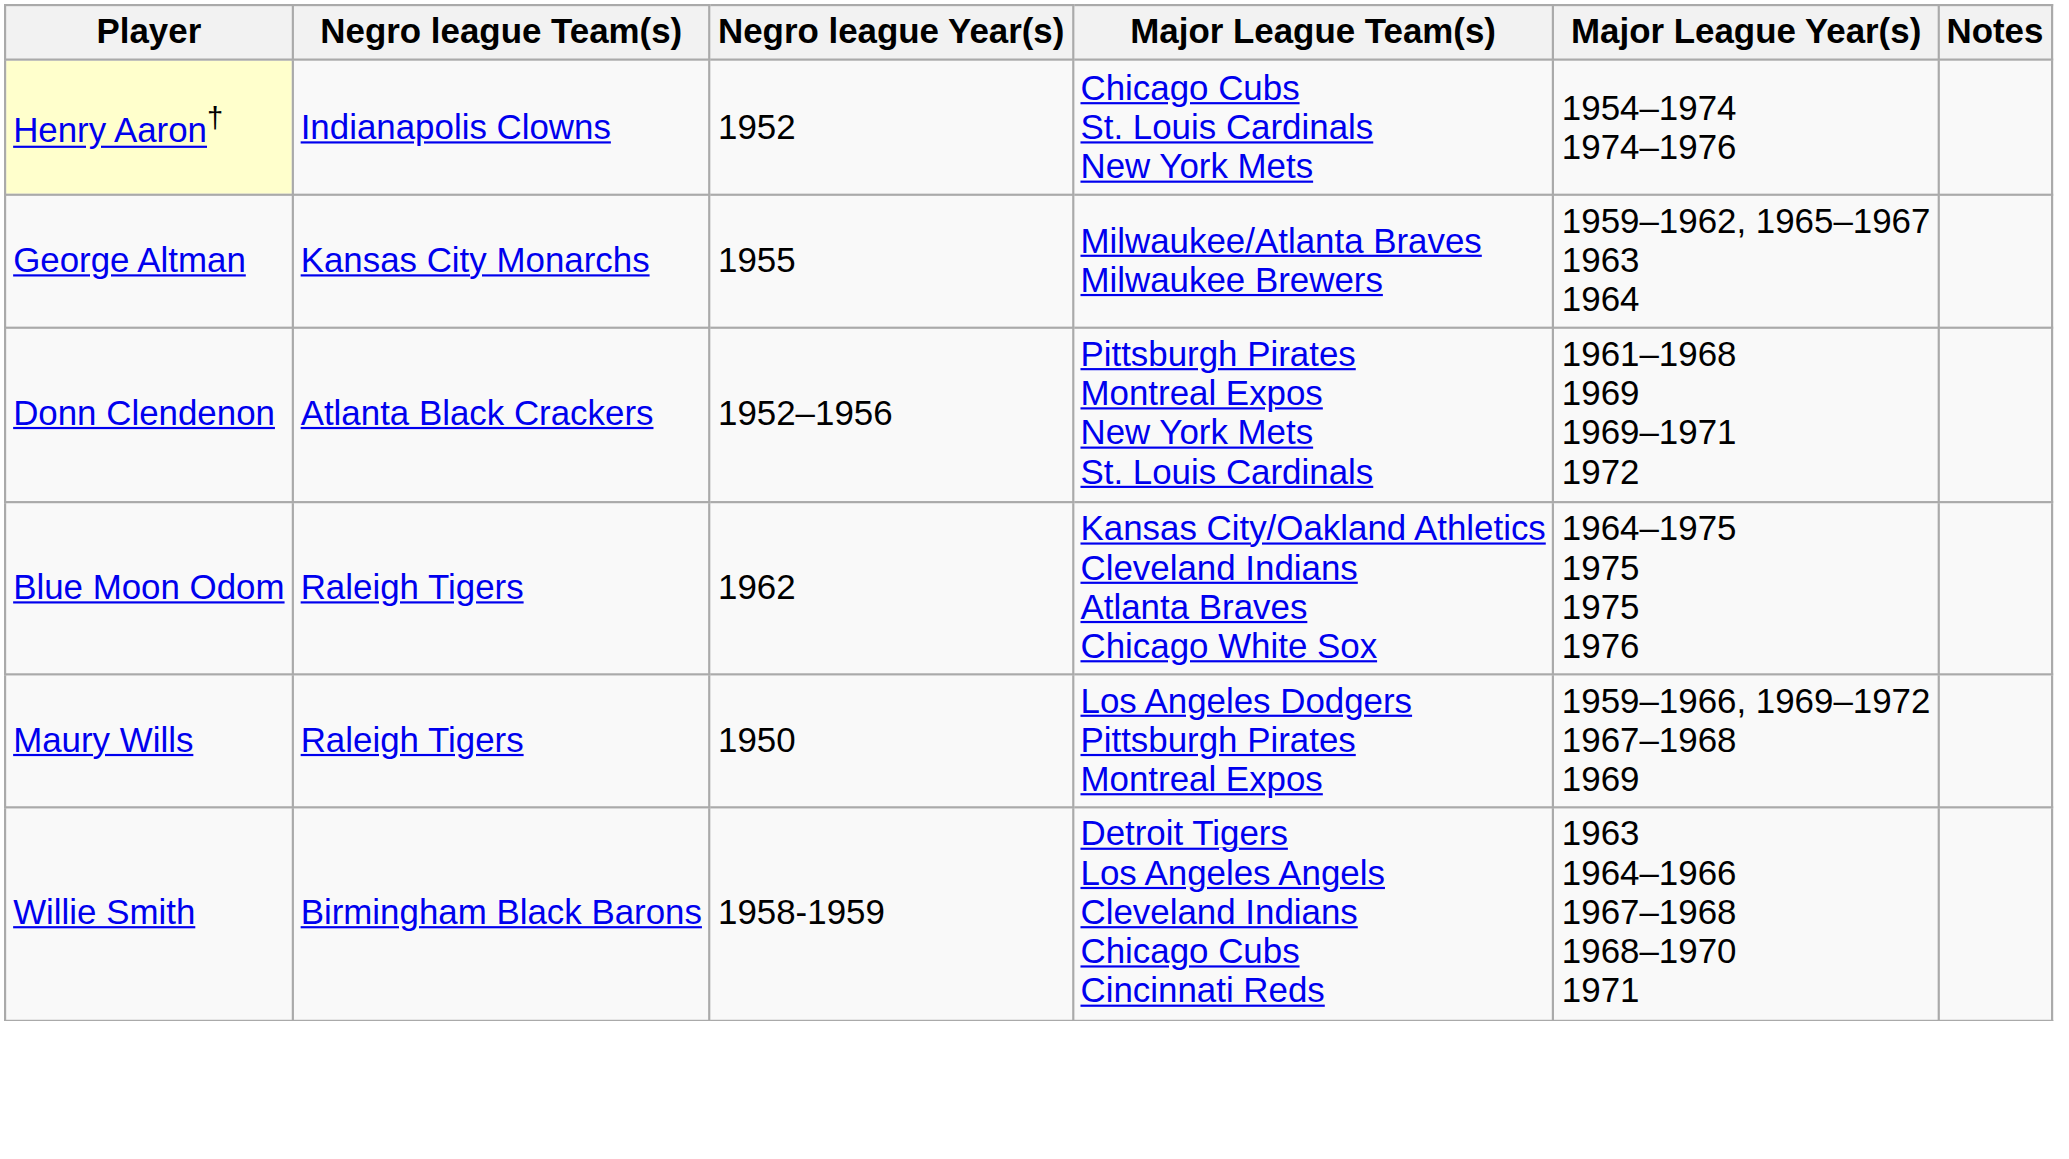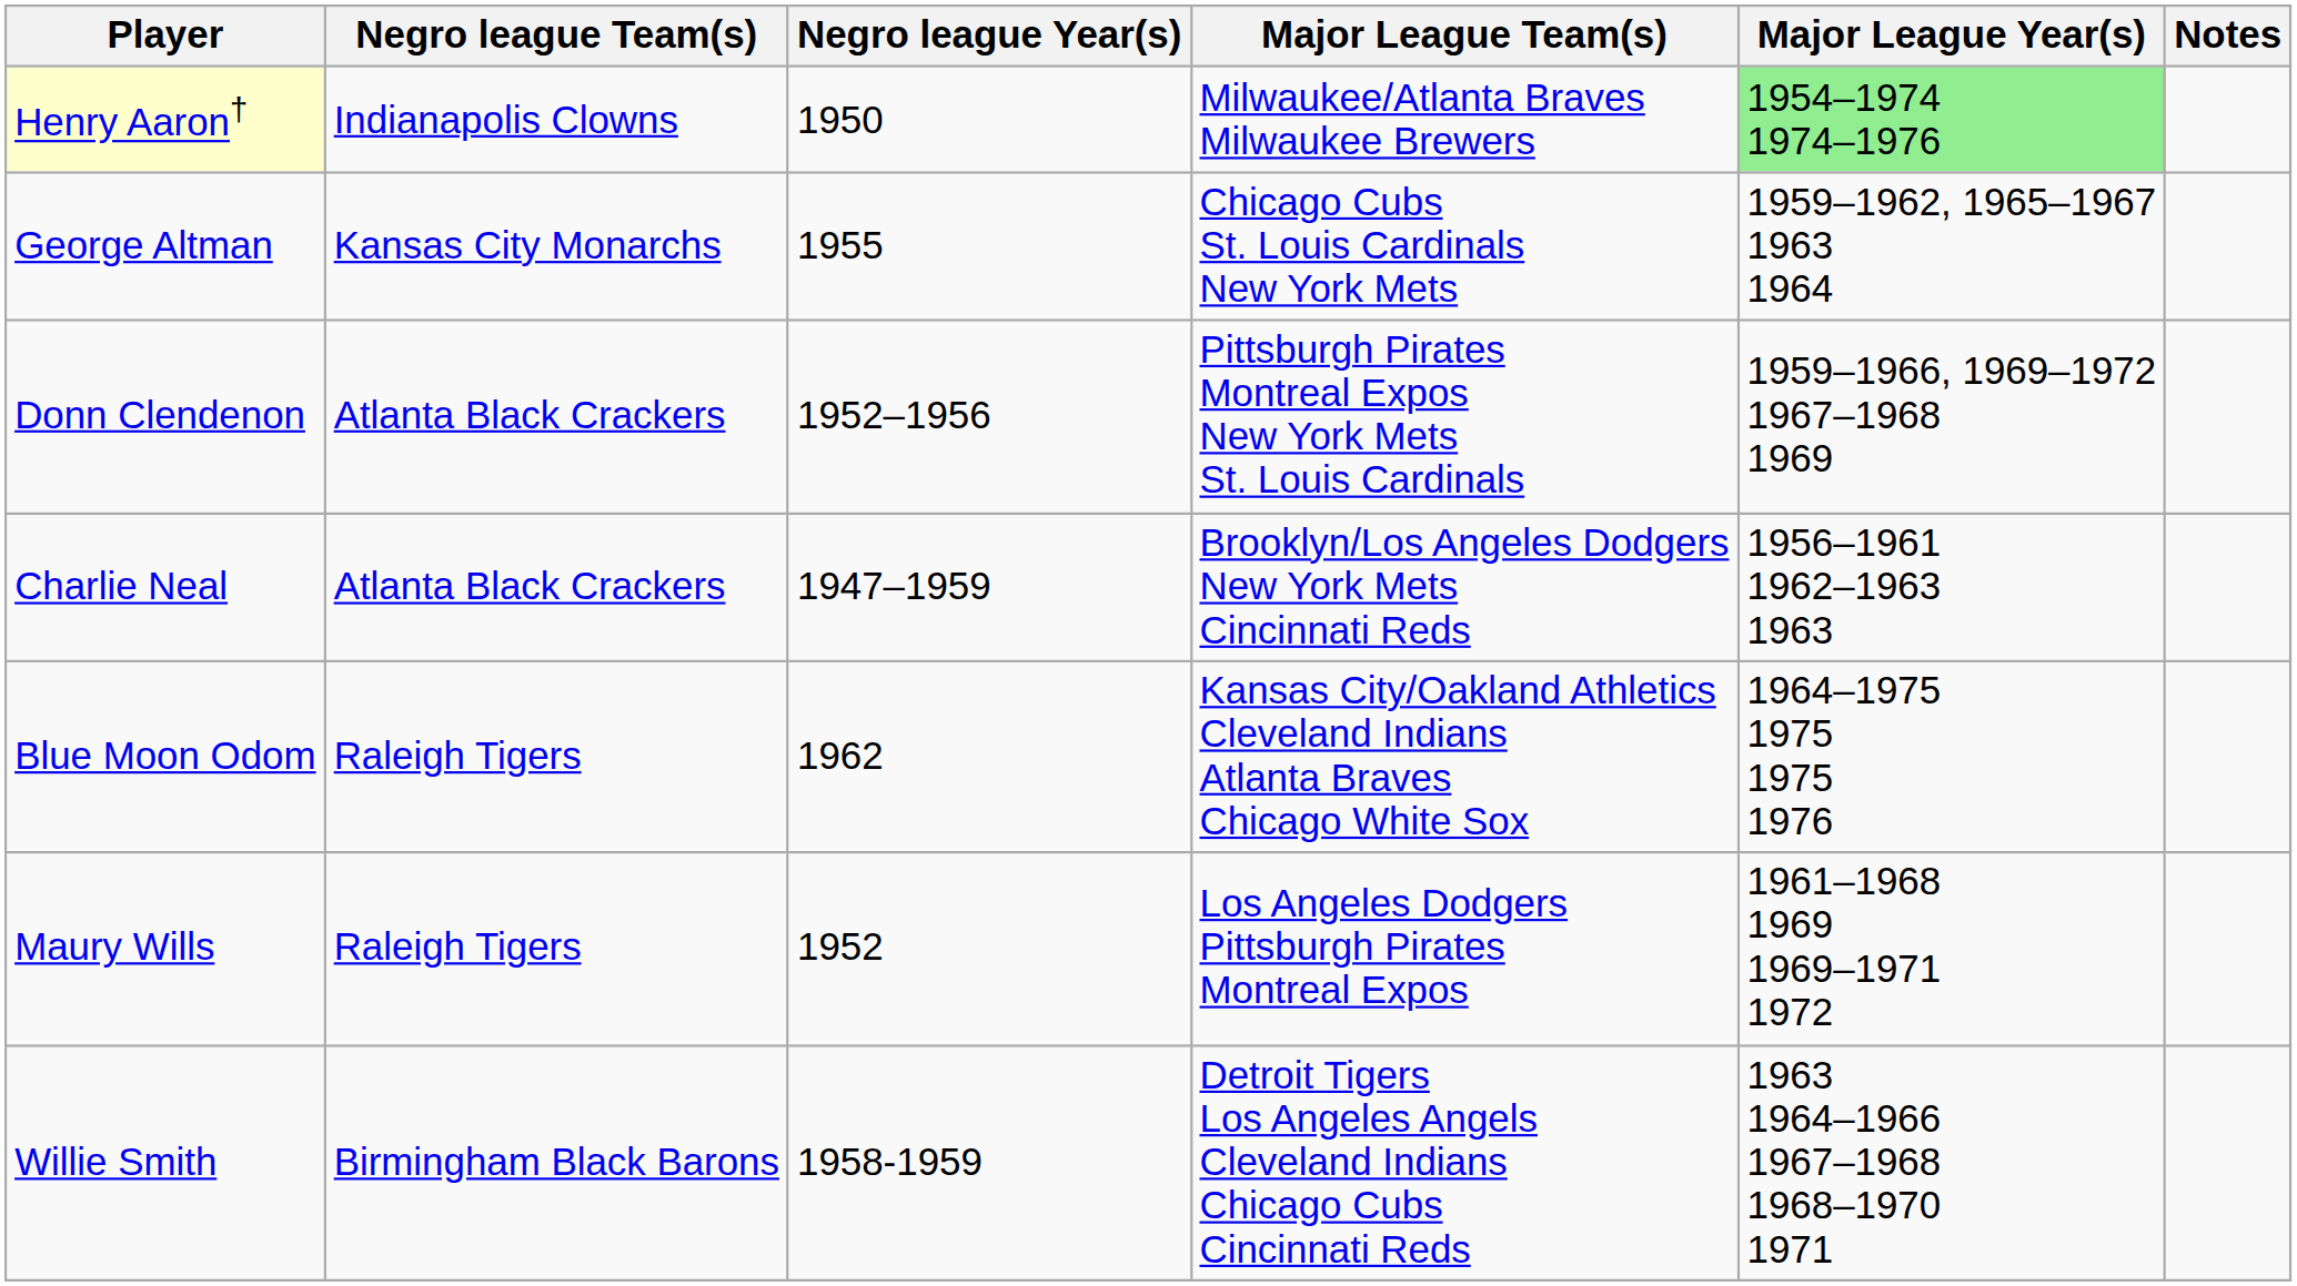Henry Aaron† | Negro league Year(s): 1952 -> 1950
Henry Aaron† | Major League Team(s): Chicago Cubs St. Louis Cardinals New York Mets -> Milwaukee/Atlanta Braves Milwaukee Brewers
Henry Aaron† | Major League Year(s): no background -> lightgreen background
George Altman | Major League Team(s): Milwaukee/Atlanta Braves Milwaukee Brewers -> Chicago Cubs St. Louis Cardinals New York Mets
Donn Clendenon | Major League Year(s): 1961–1968 1969 1969–1971 1972 -> 1959–1966, 1969–1972 1967–1968 1969
+ row: Charlie Neal | Atlanta Black Crackers | 1947–1959 | Brooklyn/Los Angeles Dodgers New York Mets Cincinnati Reds | 1956–1961 1962–1963 1963
Maury Wills | Negro league Year(s): 1950 -> 1952
Maury Wills | Major League Year(s): 1959–1966, 1969–1972 1967–1968 1969 -> 1961–1968 1969 1969–1971 1972
